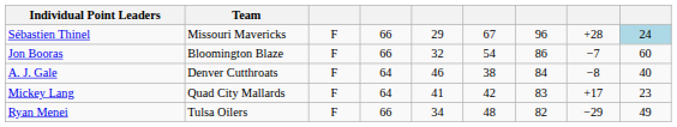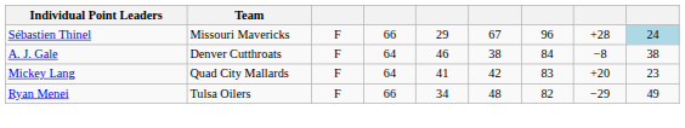- row: Jon Booras | Bloomington Blaze | F | 66 | 32 | 54 | 86 | −7 | 60
A. J. Gale | column 9: 40 -> 38
Mickey Lang | column 8: +17 -> +20
